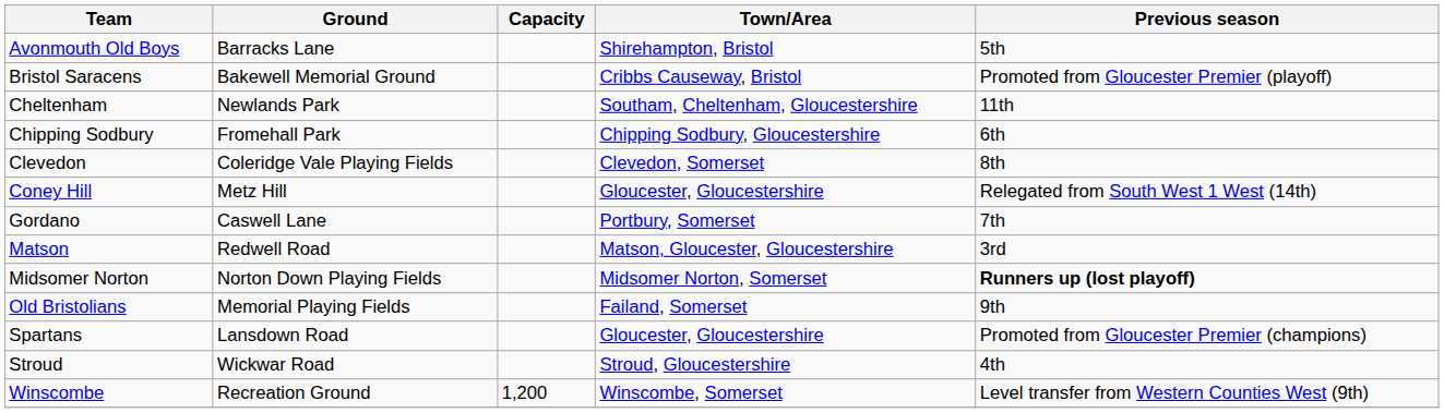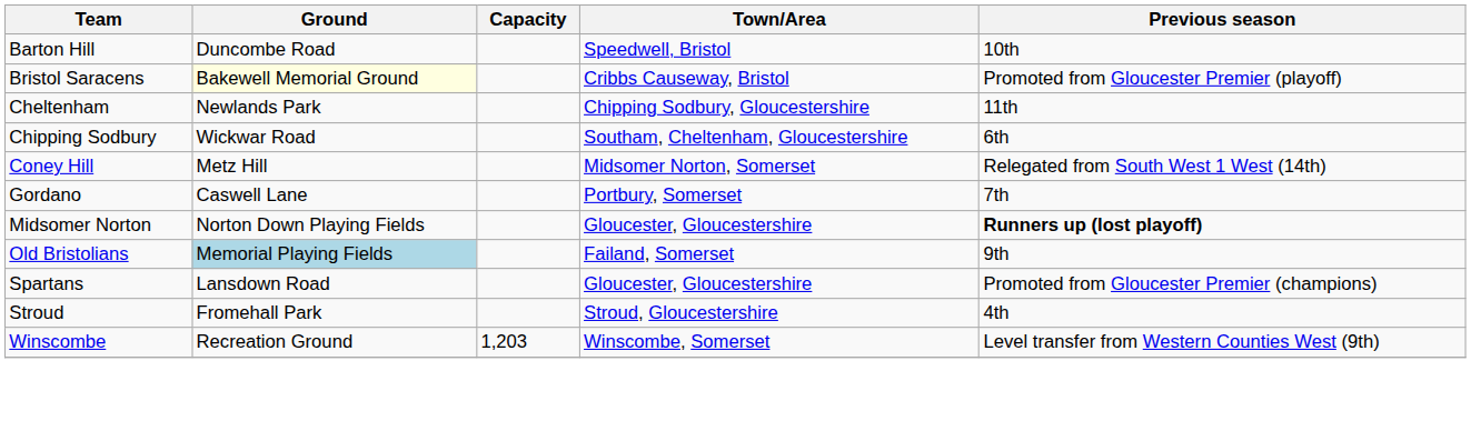- row: Avonmouth Old Boys | Barracks Lane | Shirehampton, Bristol | 5th
+ row: Barton Hill | Duncombe Road | Speedwell, Bristol | 10th
Bristol Saracens | Ground: no background -> lightyellow background
Cheltenham | Town/Area: Southam, Cheltenham, Gloucestershire -> Chipping Sodbury, Gloucestershire
Chipping Sodbury | Ground: Fromehall Park -> Wickwar Road
Chipping Sodbury | Town/Area: Chipping Sodbury, Gloucestershire -> Southam, Cheltenham, Gloucestershire
- row: Clevedon | Coleridge Vale Playing Fields | Clevedon, Somerset | 8th
Coney Hill | Town/Area: Gloucester, Gloucestershire -> Midsomer Norton, Somerset
- row: Matson | Redwell Road | Matson, Gloucester, Gloucestershire | 3rd
Midsomer Norton | Town/Area: Midsomer Norton, Somerset -> Gloucester, Gloucestershire
Old Bristolians | Ground: no background -> lightblue background
Stroud | Ground: Wickwar Road -> Fromehall Park
Winscombe | Capacity: 1,200 -> 1,203
